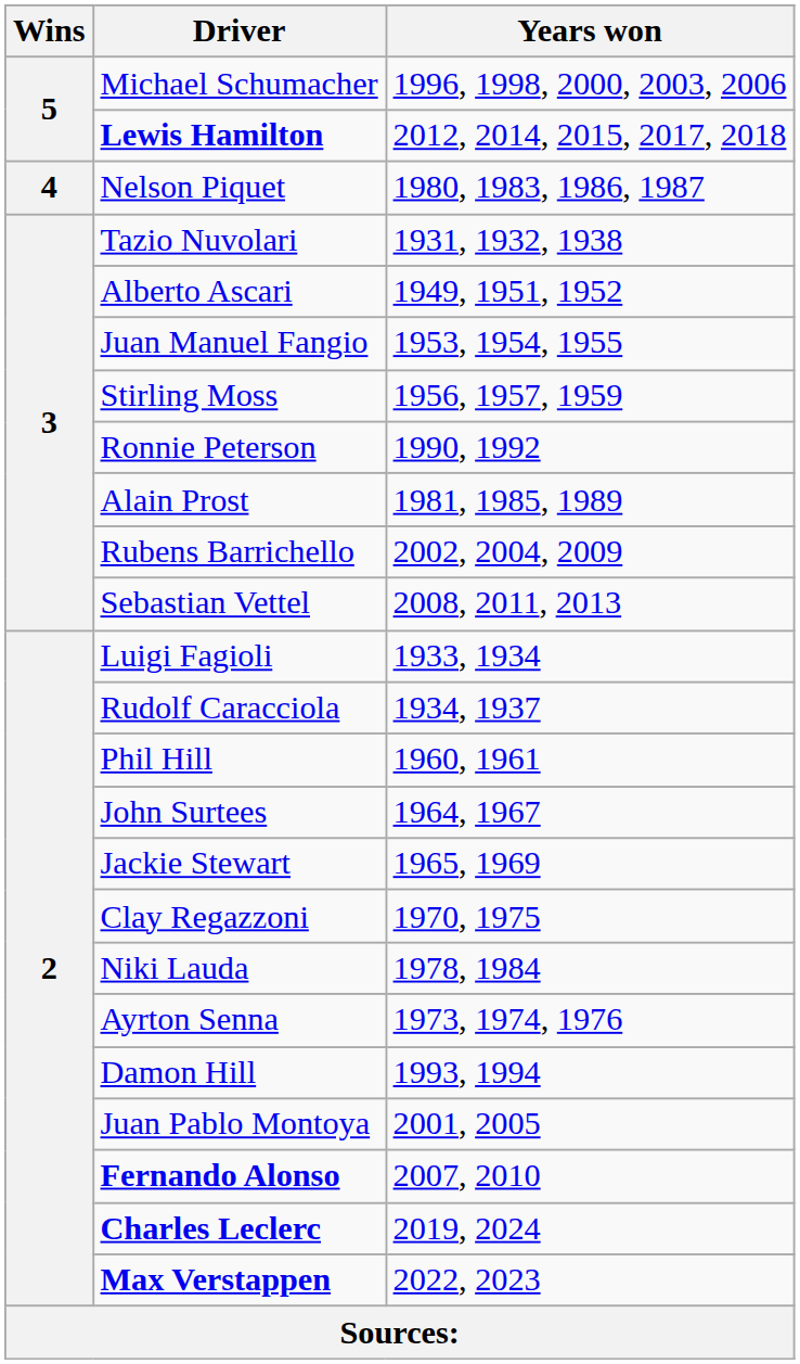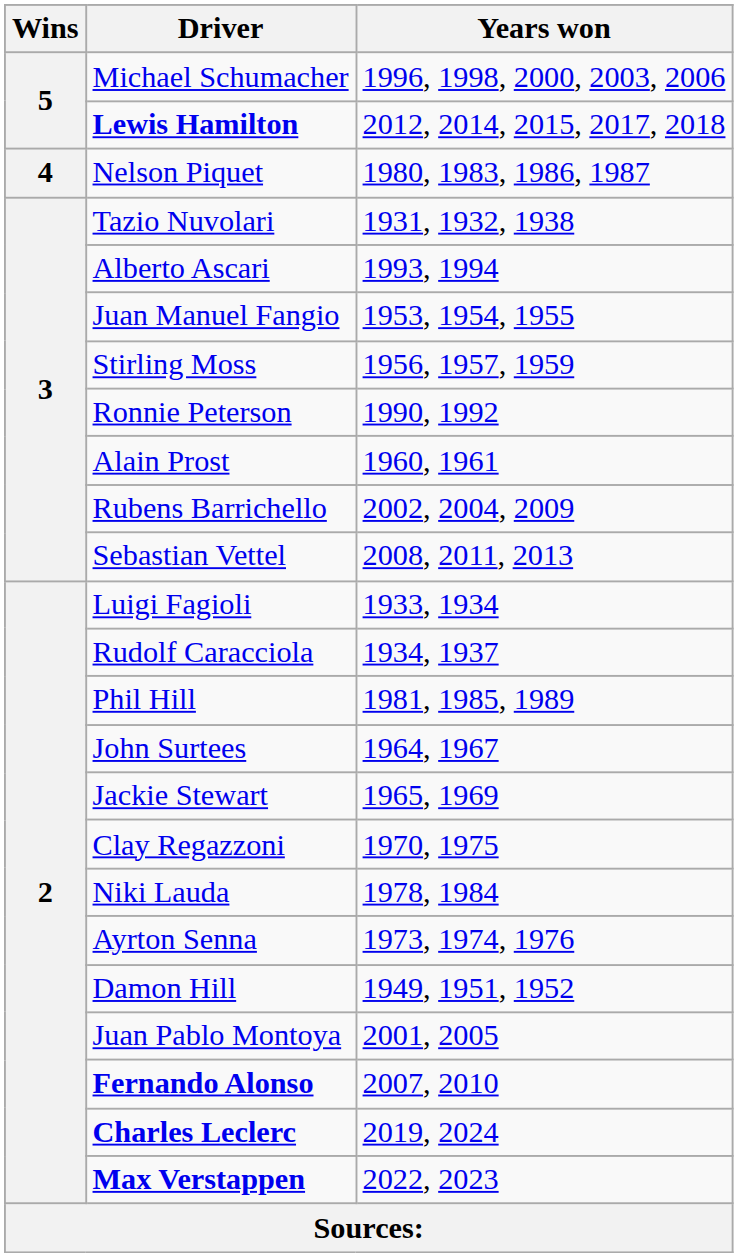Alberto Ascari | Years won: 1949, 1951, 1952 -> 1993, 1994
Alain Prost | Years won: 1981, 1985, 1989 -> 1960, 1961
Phil Hill | Years won: 1960, 1961 -> 1981, 1985, 1989
Damon Hill | Years won: 1993, 1994 -> 1949, 1951, 1952
